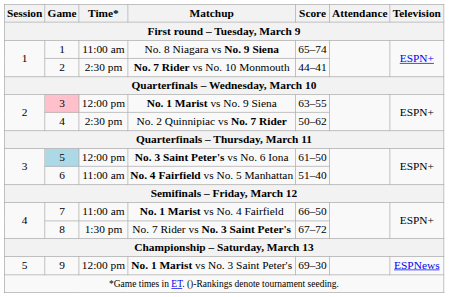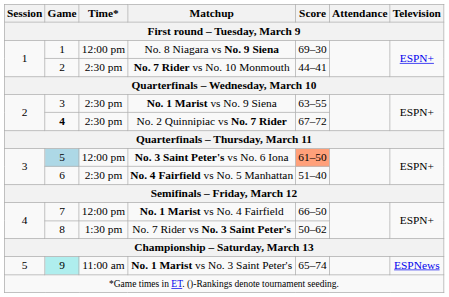No. 8 Niagara vs No. 9 Siena | Time*: 11:00 am -> 12:00 pm
No. 8 Niagara vs No. 9 Siena | Score: 65–74 -> 69–30
No. 1 Marist vs No. 9 Siena | Game: pink background -> no background
No. 1 Marist vs No. 9 Siena | Time*: 12:00 pm -> 2:30 pm
No. 2 Quinnipiac vs No. 7 Rider | Game: normal -> bold
No. 2 Quinnipiac vs No. 7 Rider | Score: 50–62 -> 67–72
No. 3 Saint Peter's vs No. 6 Iona | Score: no background -> lightsalmon background
No. 4 Fairfield vs No. 5 Manhattan | Time*: 11:00 am -> 2:30 pm
No. 1 Marist vs No. 4 Fairfield | Time*: 11:00 am -> 12:00 pm
No. 7 Rider vs No. 3 Saint Peter's | Score: 67–72 -> 50–62
No. 1 Marist vs No. 3 Saint Peter's | Game: no background -> paleturquoise background
No. 1 Marist vs No. 3 Saint Peter's | Time*: 12:00 pm -> 11:00 am
No. 1 Marist vs No. 3 Saint Peter's | Score: 69–30 -> 65–74
